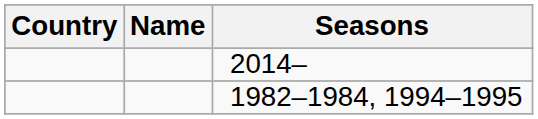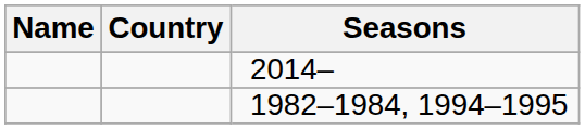columns swapped: Name <-> Country
